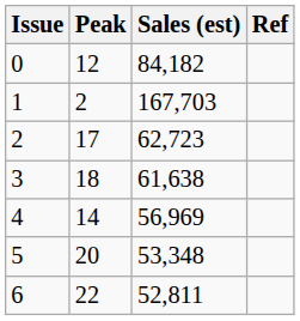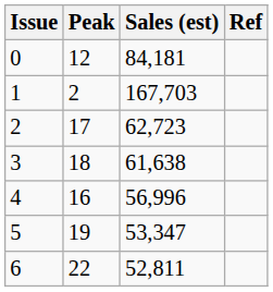0 | Sales (est): 84,182 -> 84,181
4 | Peak: 14 -> 16
4 | Sales (est): 56,969 -> 56,996
5 | Peak: 20 -> 19
5 | Sales (est): 53,348 -> 53,347
